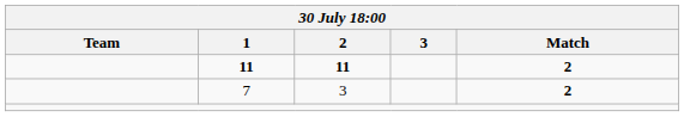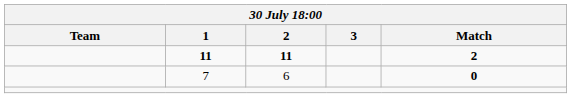7 | 2: 3 -> 6
7 | Match: 2 -> 0
